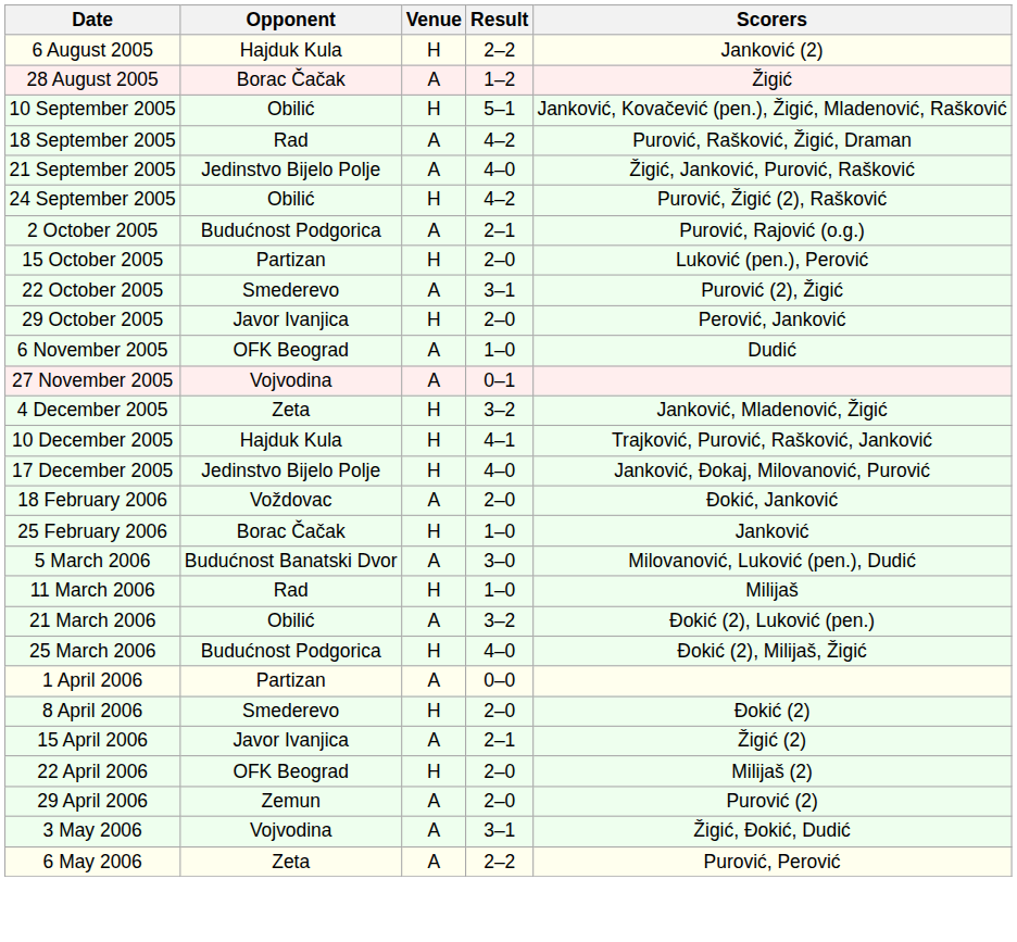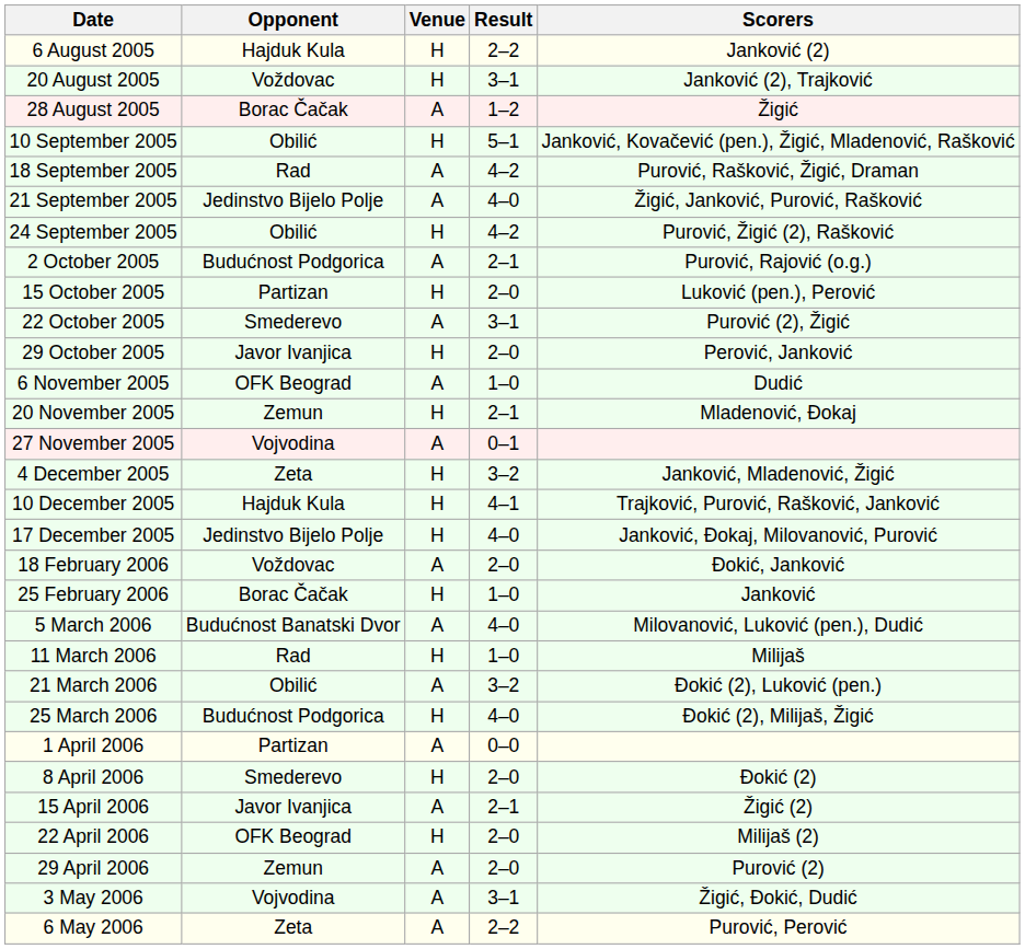+ row: 20 August 2005 | Voždovac | H | 3–1 | Janković (2), Trajković
+ row: 20 November 2005 | Zemun | H | 2–1 | Mladenović, Đokaj
5 March 2006 | Result: 3–0 -> 4–0
